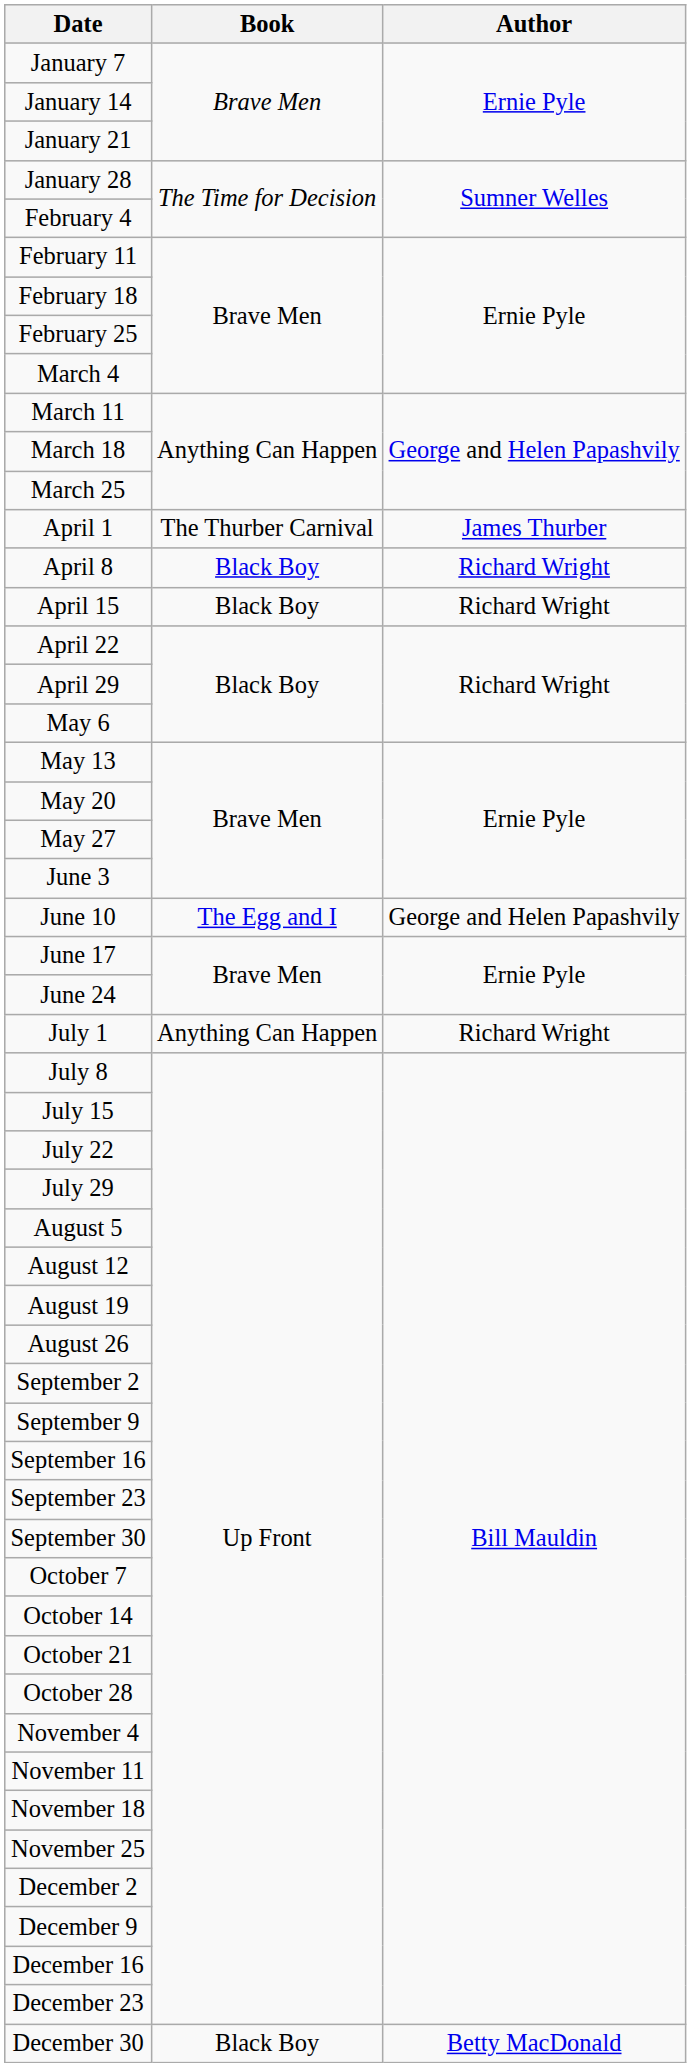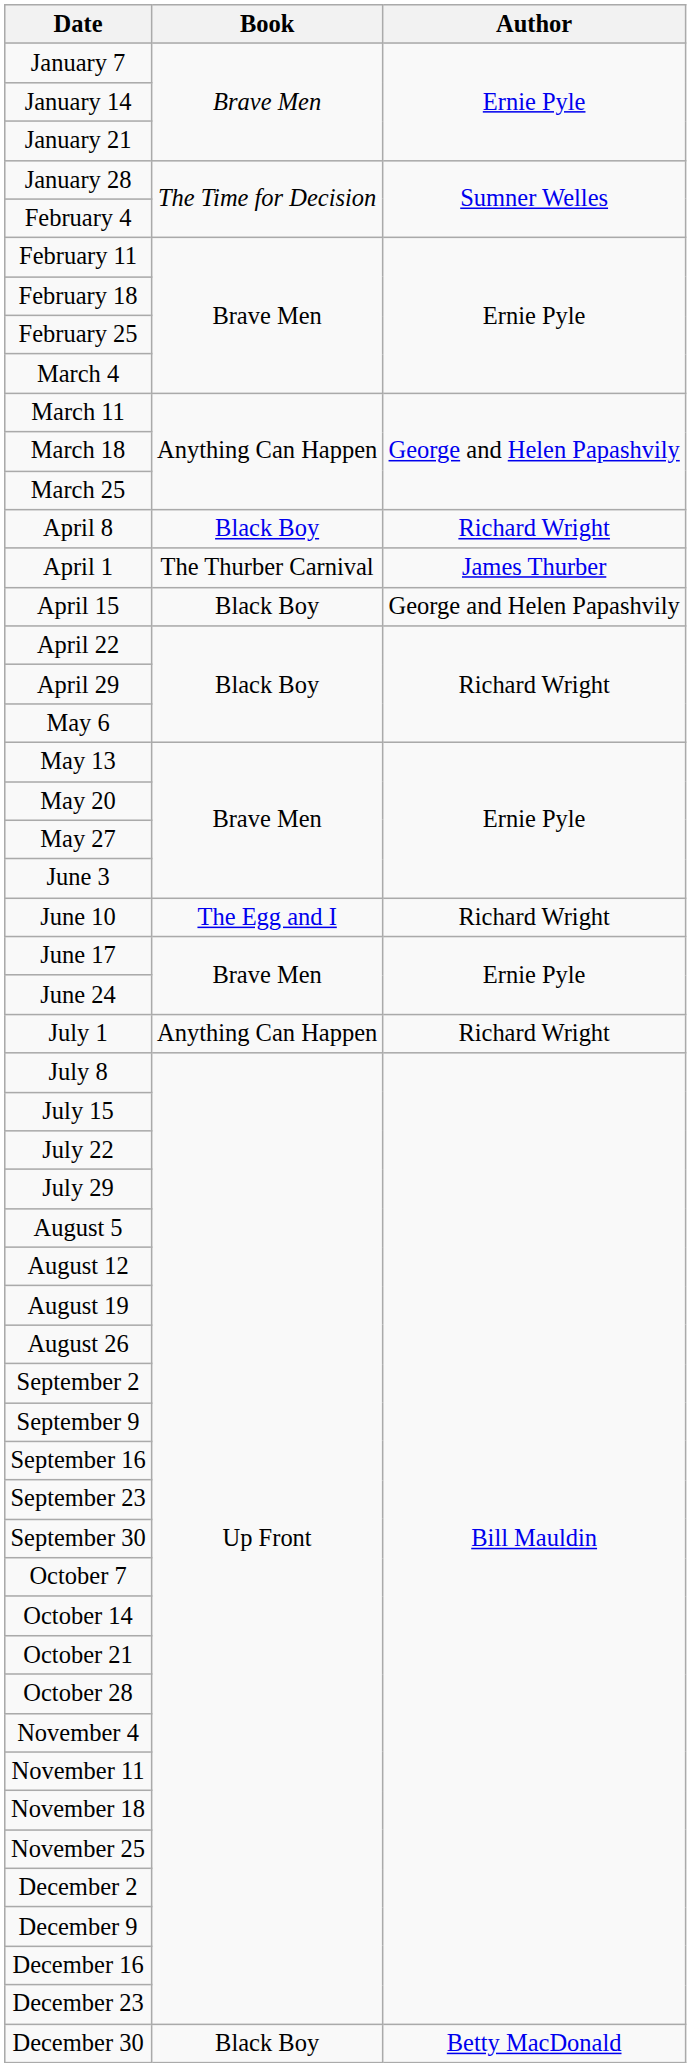rows swapped: April 1 <-> April 8
April 15 | Author: Richard Wright -> George and Helen Papashvily
June 10 | Author: George and Helen Papashvily -> Richard Wright
